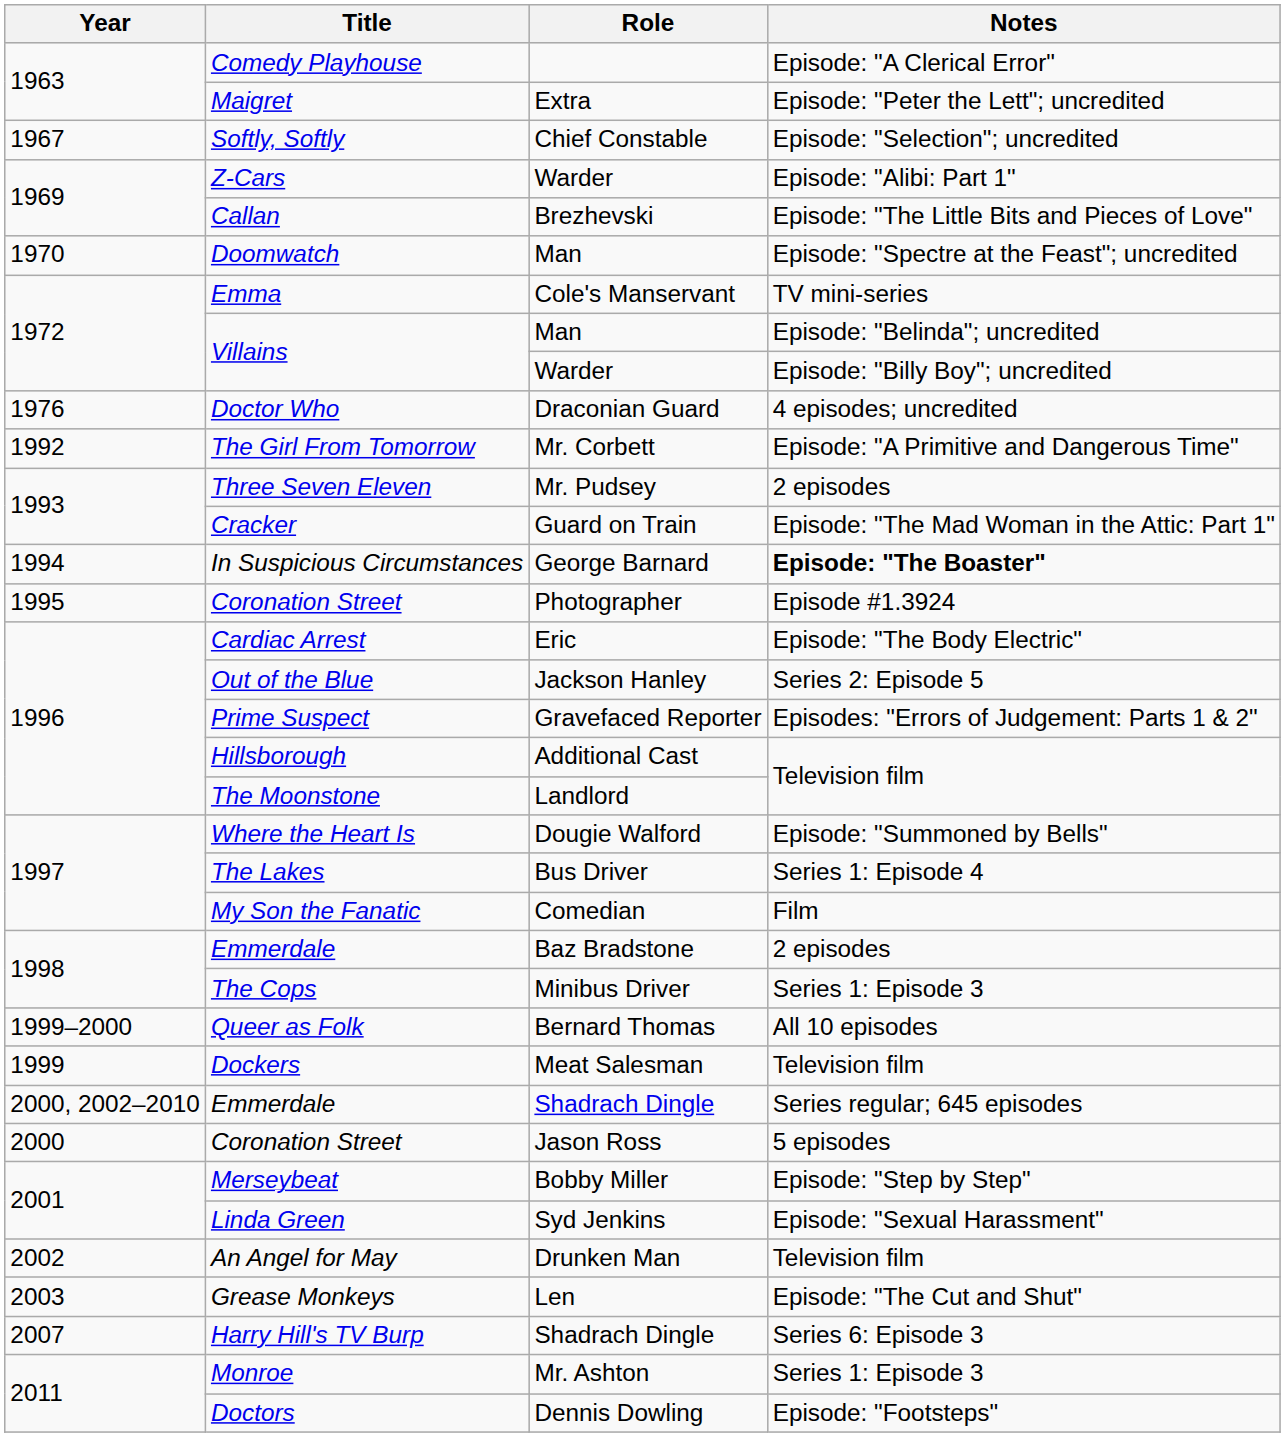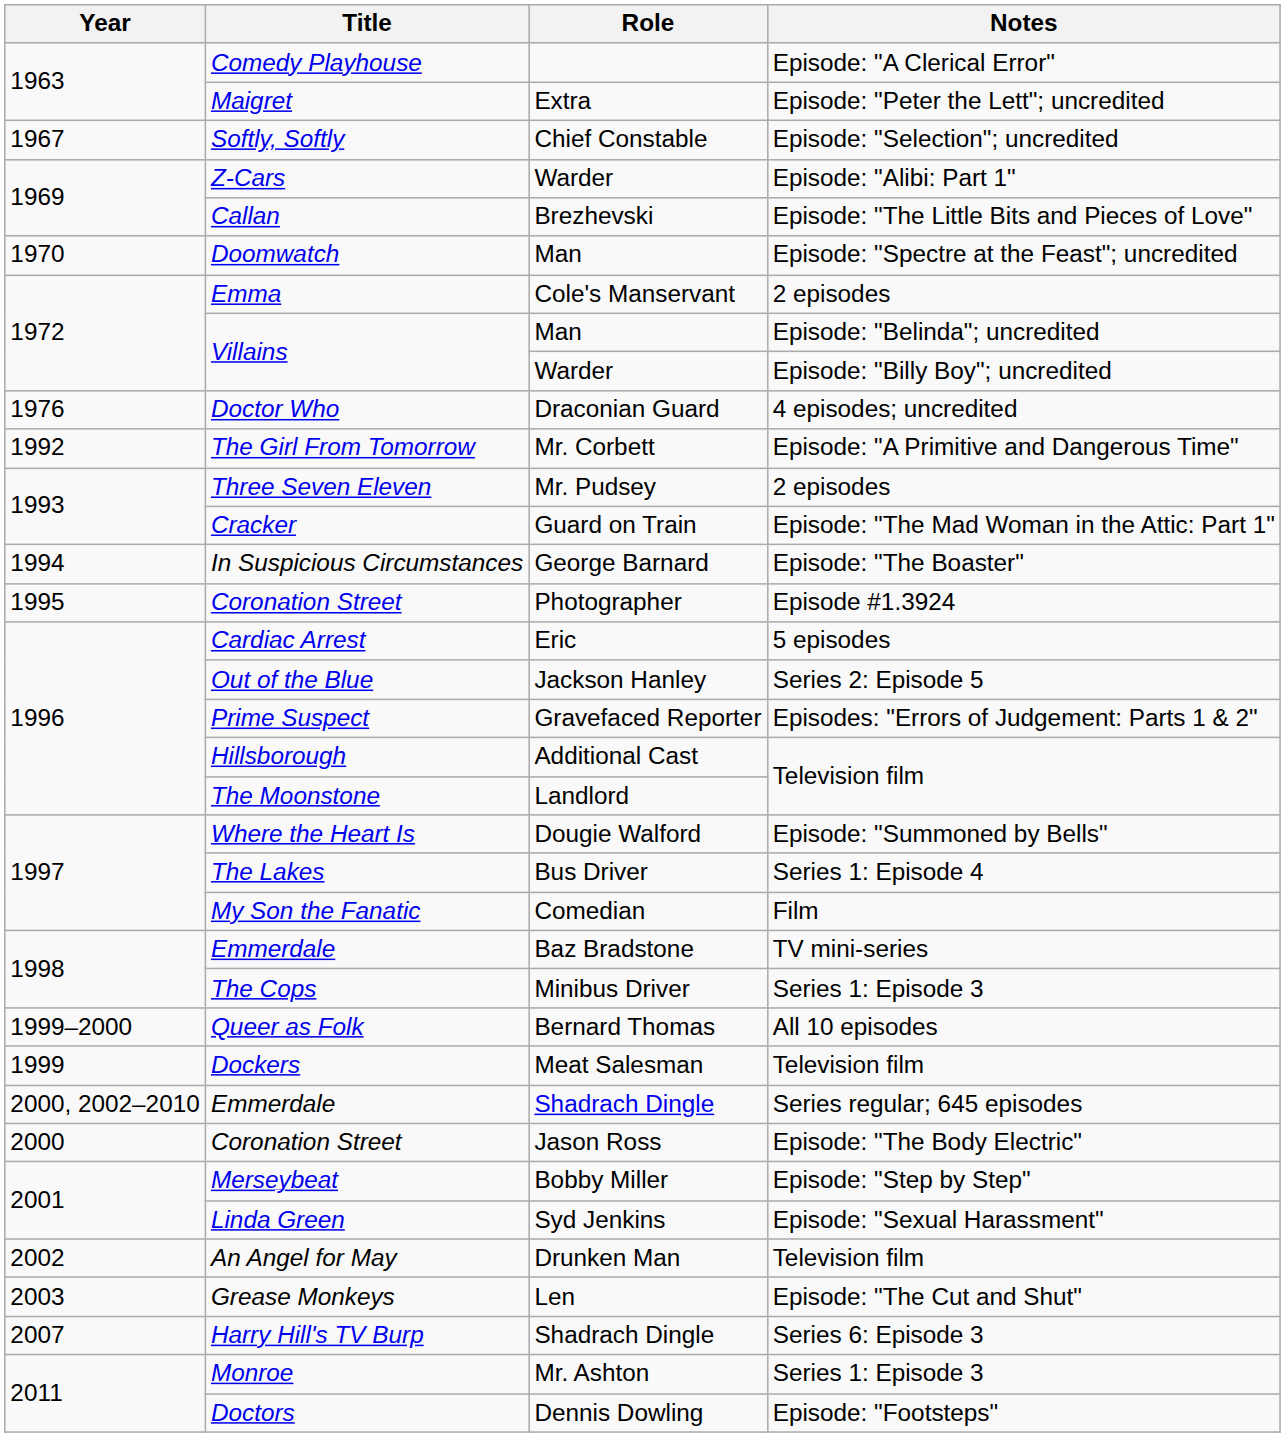Emma | Notes: TV mini-series -> 2 episodes
In Suspicious Circumstances | Notes: bold -> normal
Cardiac Arrest | Notes: Episode: "The Body Electric" -> 5 episodes
Emmerdale / Baz Bradstone | Notes: 2 episodes -> TV mini-series
Coronation Street / Jason Ross | Notes: 5 episodes -> Episode: "The Body Electric"
